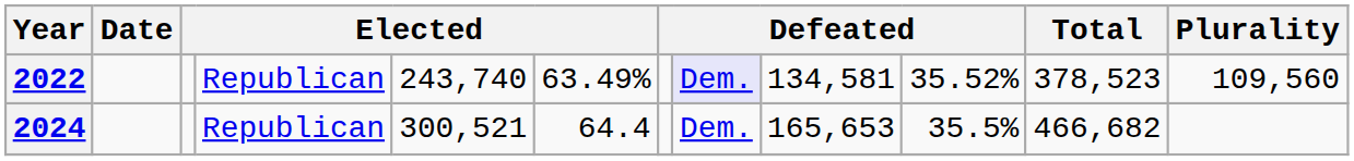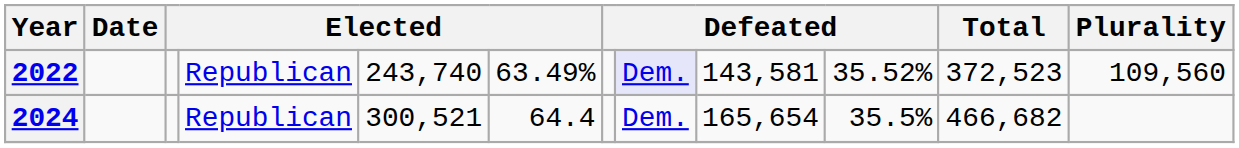2022 | column 9: 134,581 -> 143,581
2022 | Total: 378,523 -> 372,523
2024 | column 9: 165,653 -> 165,654
